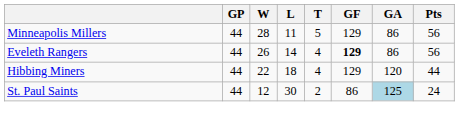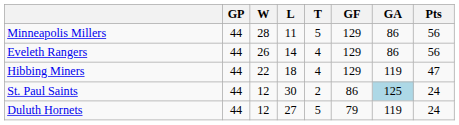Eveleth Rangers | GF: bold -> normal
Hibbing Miners | GA: 120 -> 119
Hibbing Miners | Pts: 44 -> 47
+ row: Duluth Hornets | 44 | 12 | 27 | 5 | 79 | 119 | 24
